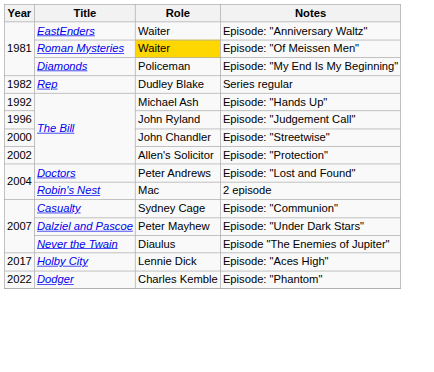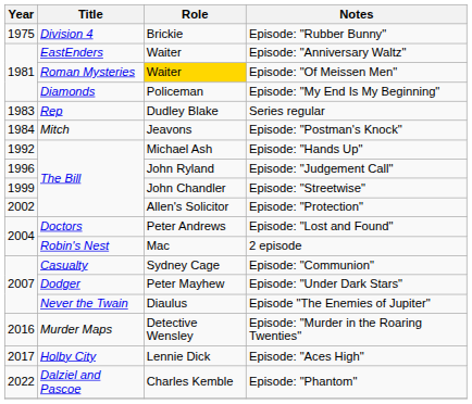+ row: 1975 | Division 4 | Brickie | Episode: "Rubber Bunny"
Series regular | Year: 1982 -> 1983
+ row: 1984 | Mitch | Jeavons | Episode: "Postman's Knock"
Episode: "Streetwise" | Year: 2000 -> 1999
Episode: "Under Dark Stars" | Title: Dalziel and Pascoe -> Dodger
+ row: 2016 | Murder Maps | Detective Wensley | Episode: "Murder in the Roaring Twenties"
Episode: "Phantom" | Title: Dodger -> Dalziel and Pascoe
